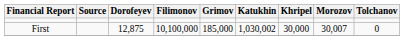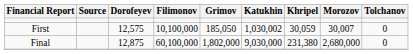First | Dorofeyev: 12,875 -> 12,575
First | Grimov: 185,000 -> 185,050
First | Khripel: 30,000 -> 30,059
+ row: Final | 12,875 | 60,100,000 | 1,802,000 | 9,030,000 | 231,380 | 2,680,000 | 0
